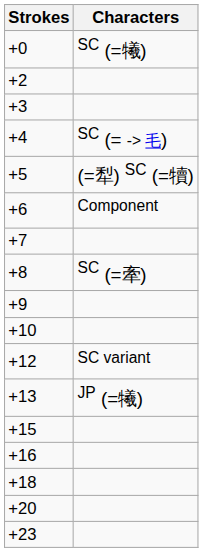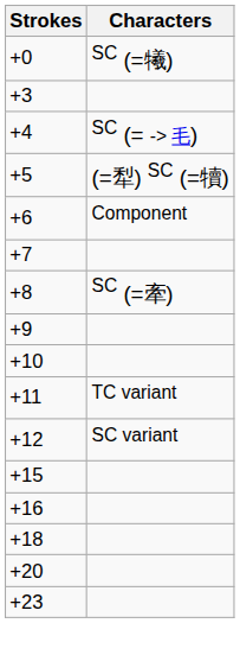- row: +2
+ row: +11 | TC variant
- row: +13 | JP (=犧)
